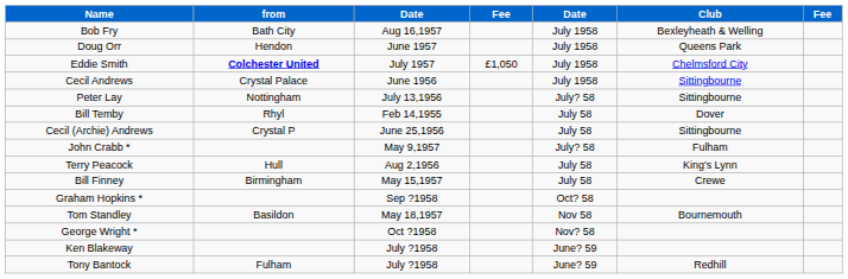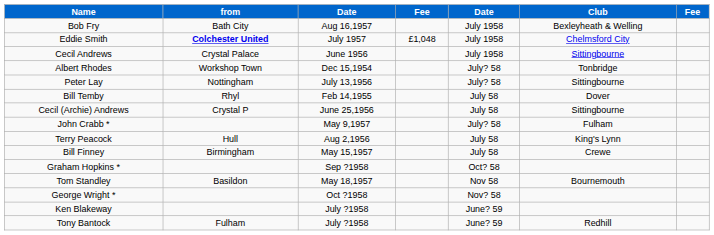- row: Doug Orr | Hendon | June 1957 | July 1958 | Queens Park
Eddie Smith | column 4: £1,050 -> £1,048
+ row: Albert Rhodes | Workshop Town | Dec 15,1954 | July? 58 | Tonbridge
